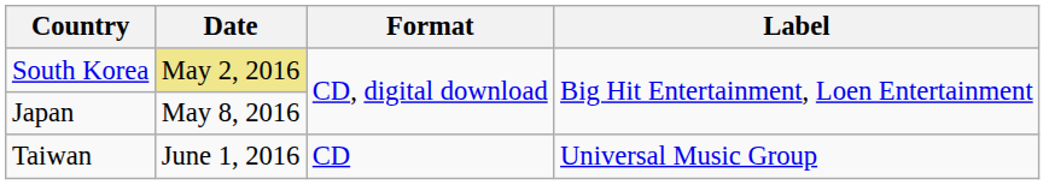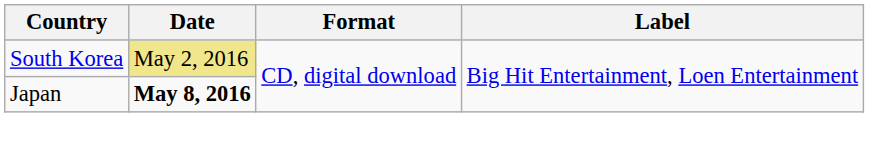Japan | Date: normal -> bold
- row: Taiwan | June 1, 2016 | CD | Universal Music Group
